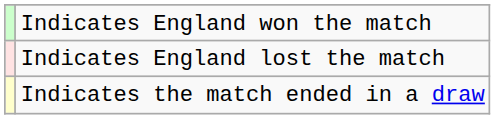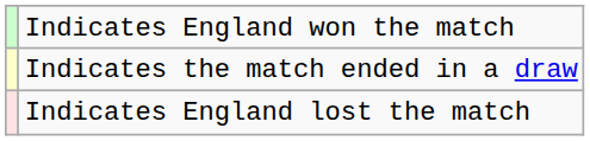rows swapped: Indicates the match ended in a draw <-> Indicates England lost the match
